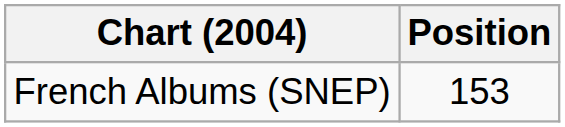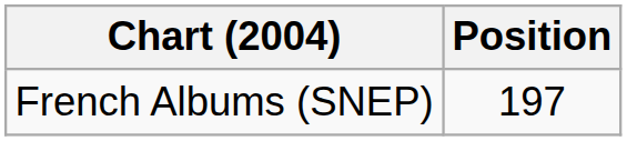French Albums (SNEP) | Position: 153 -> 197
